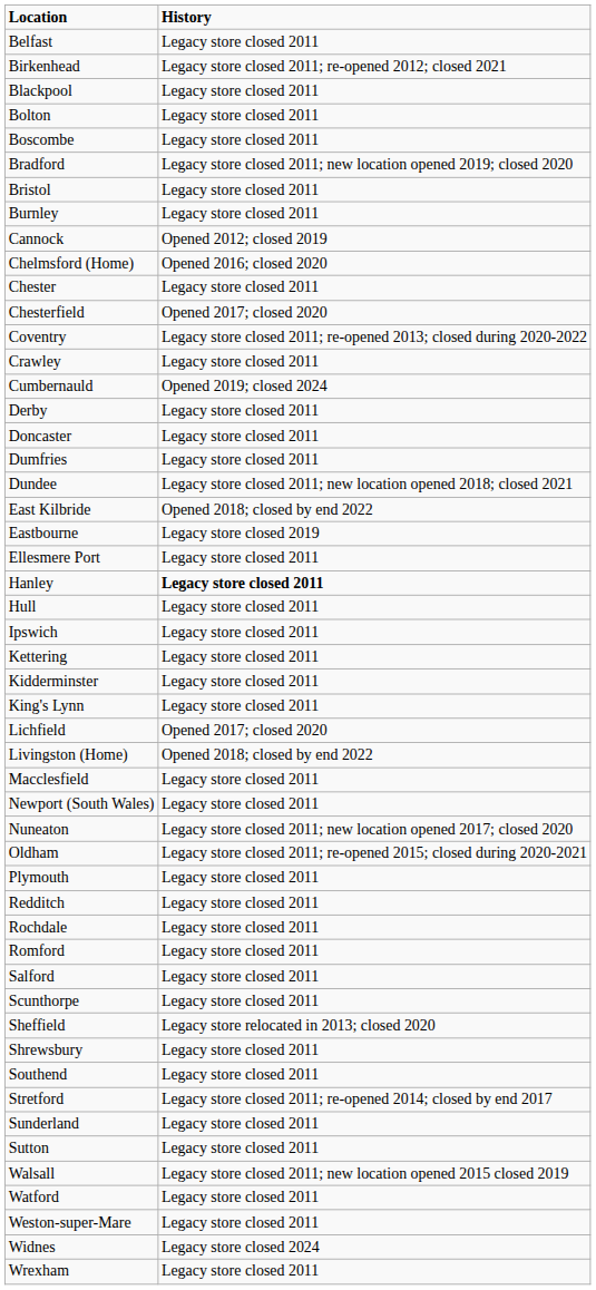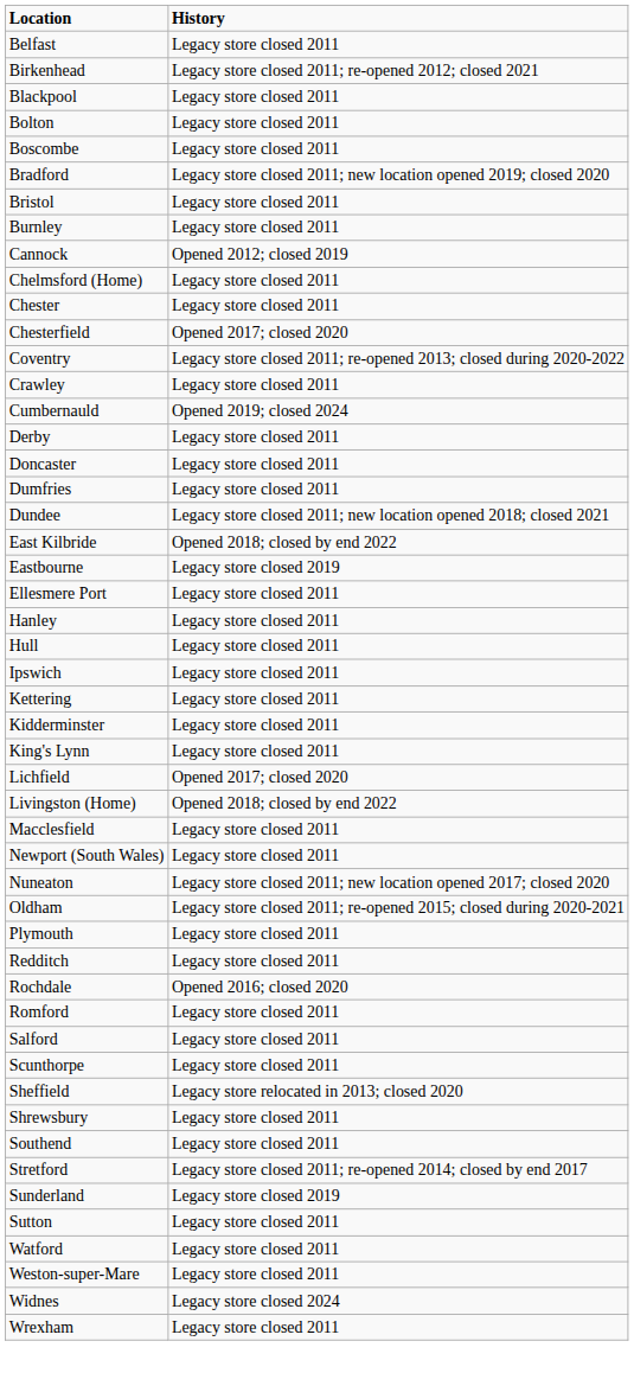Chelmsford (Home) | History: Opened 2016; closed 2020 -> Legacy store closed 2011
Hanley | History: bold -> normal
Rochdale | History: Legacy store closed 2011 -> Opened 2016; closed 2020
Sunderland | History: Legacy store closed 2011 -> Legacy store closed 2019
- row: Walsall | Legacy store closed 2011; new location opened 2015 closed 2019
